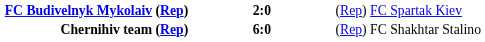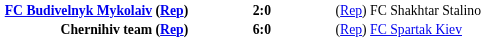FC Budivelnyk Mykolaiv (Rep) | column 3: (Rep) FC Spartak Kiev -> (Rep) FC Shakhtar Stalino
Chernihiv team (Rep) | column 3: (Rep) FC Shakhtar Stalino -> (Rep) FC Spartak Kiev
